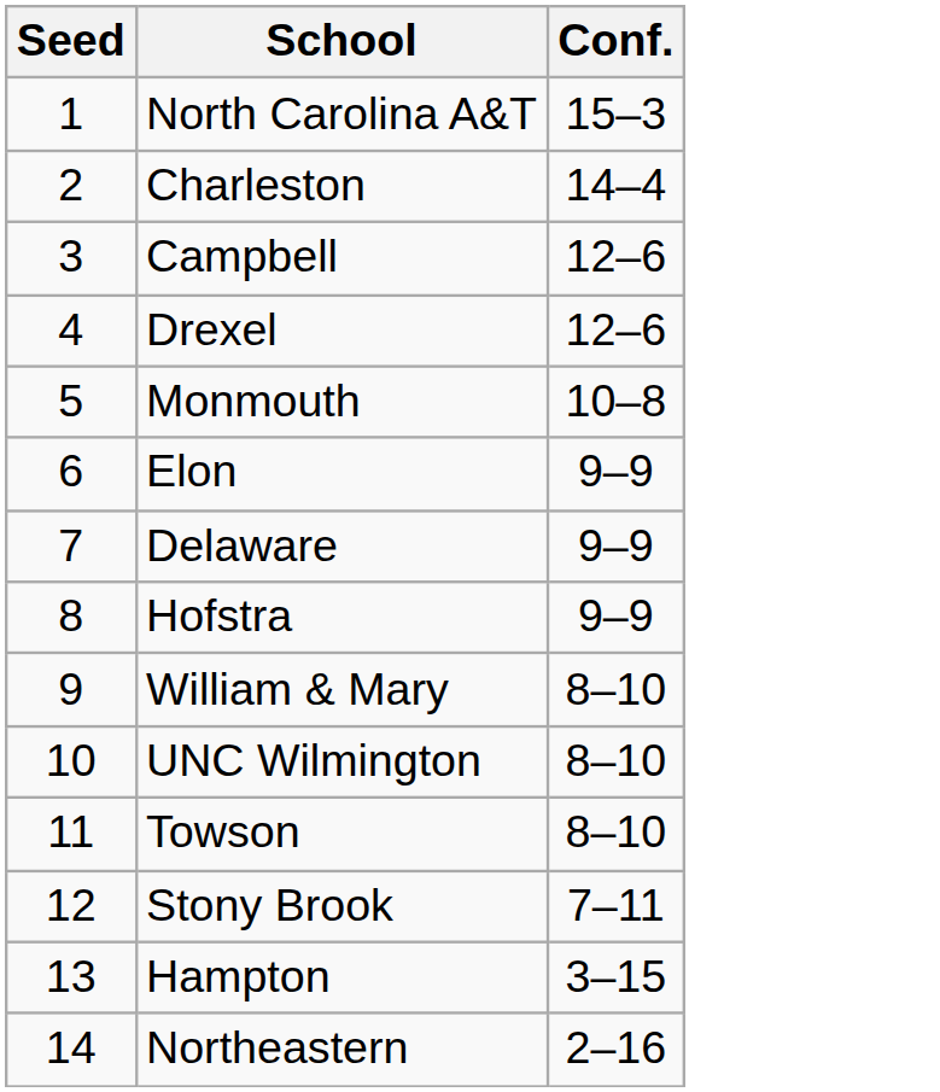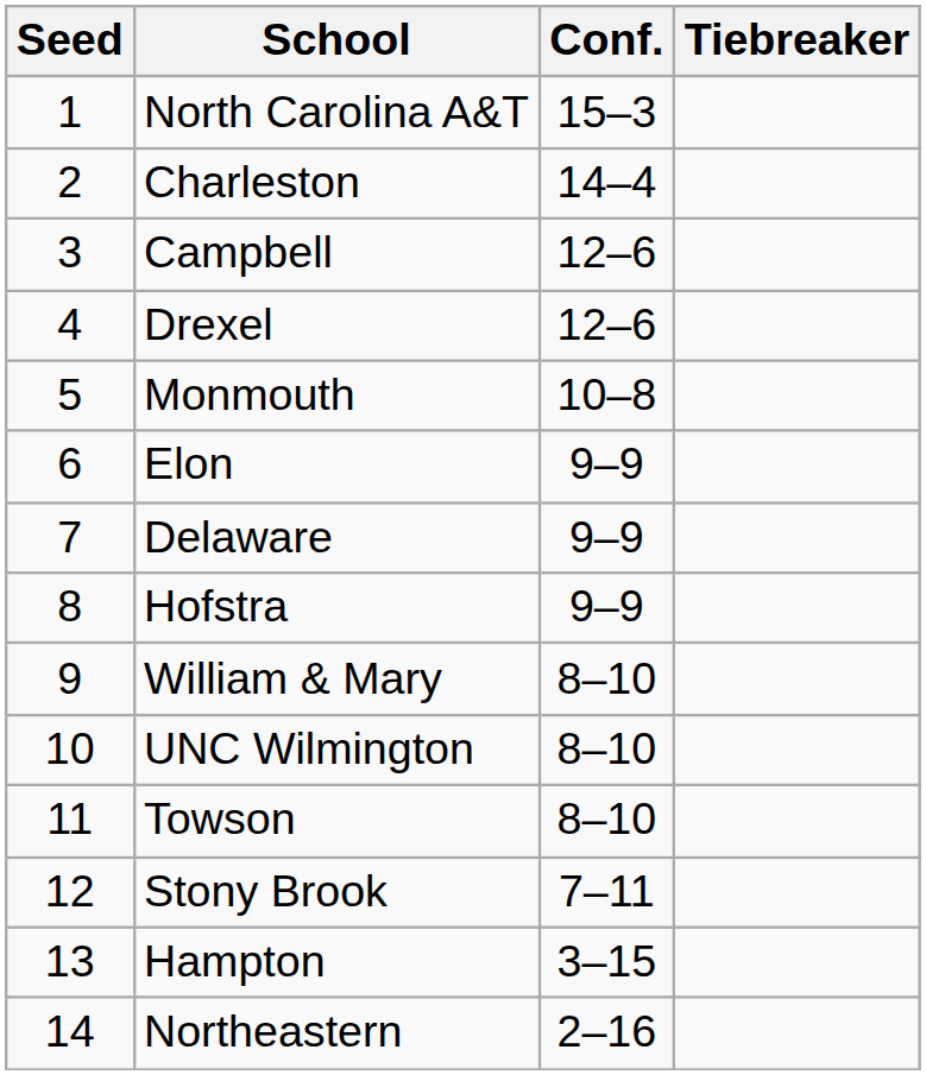+ column: Tiebreaker
